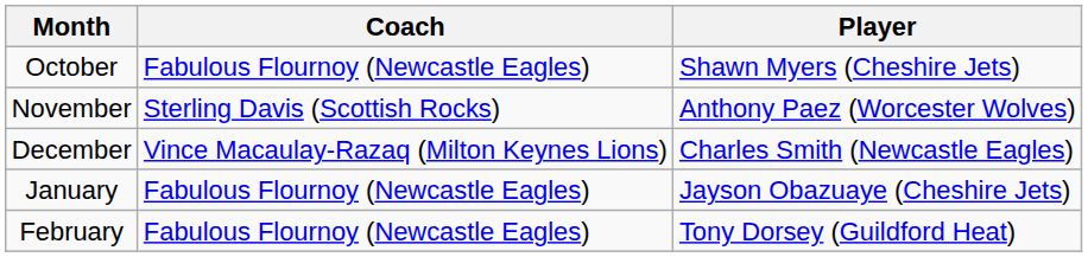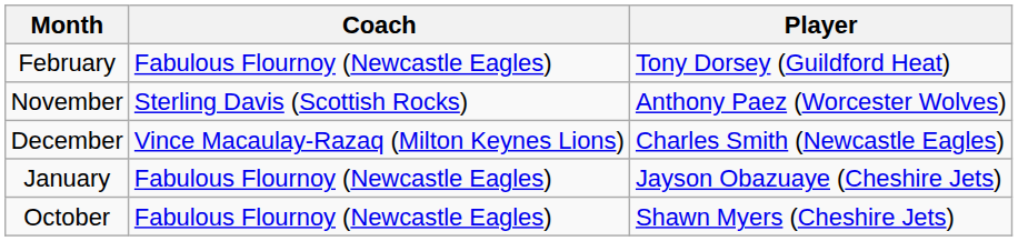rows swapped: October <-> February
